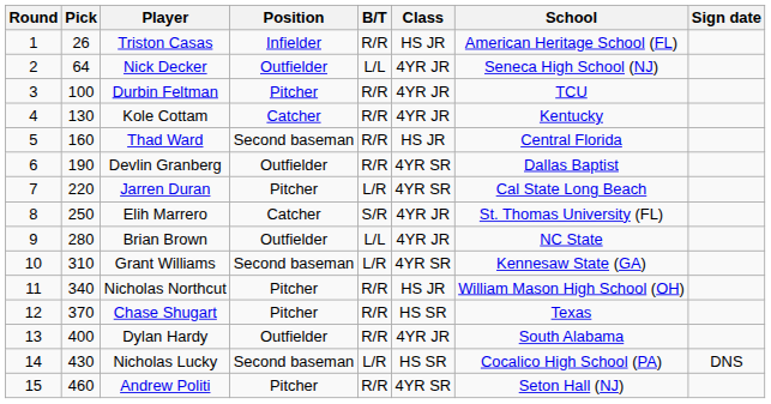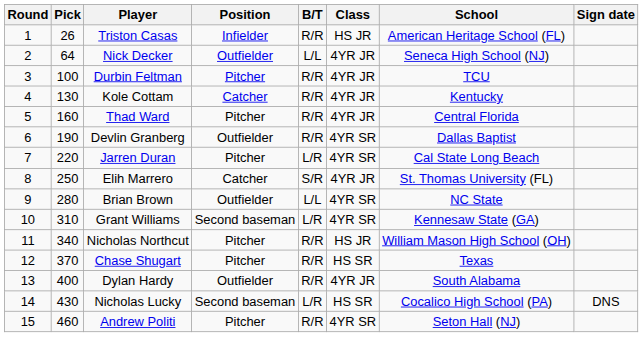Thad Ward | Position: Second baseman -> Pitcher
Thad Ward | Class: HS JR -> 4YR JR
Brian Brown | Class: 4YR JR -> 4YR SR
